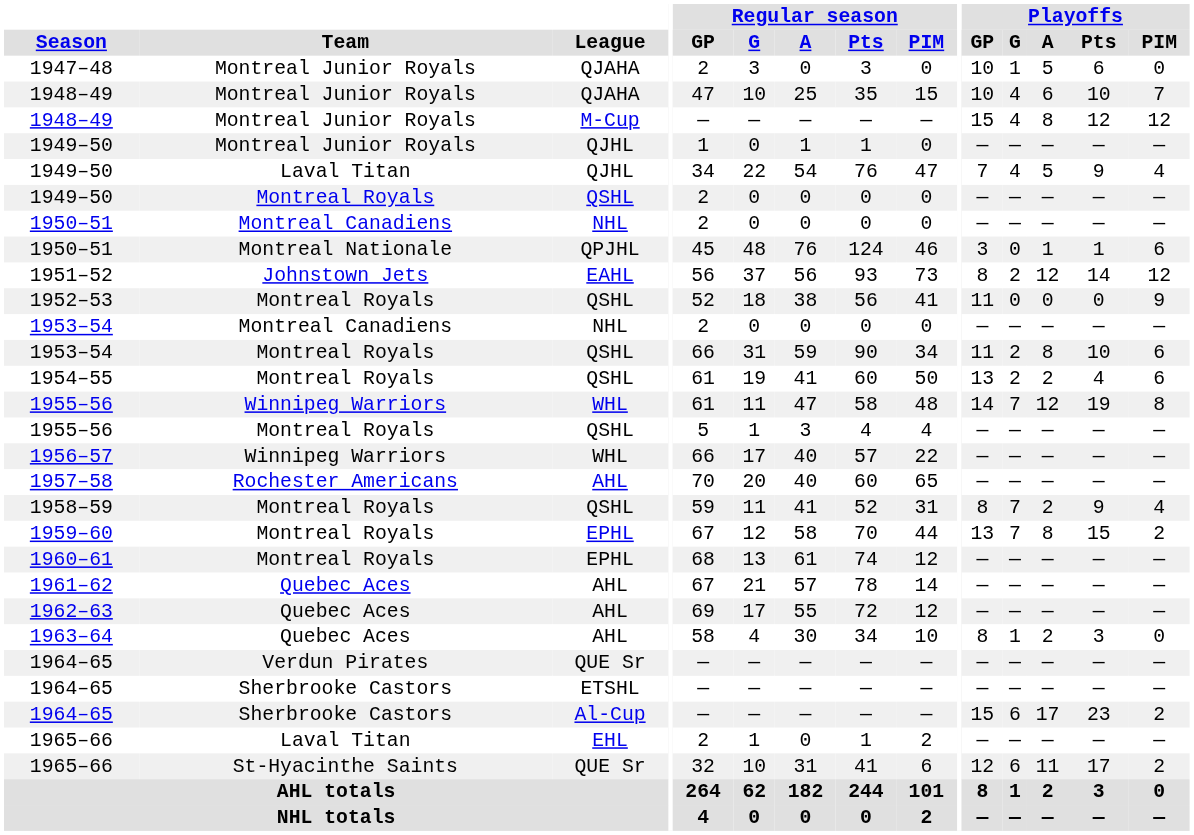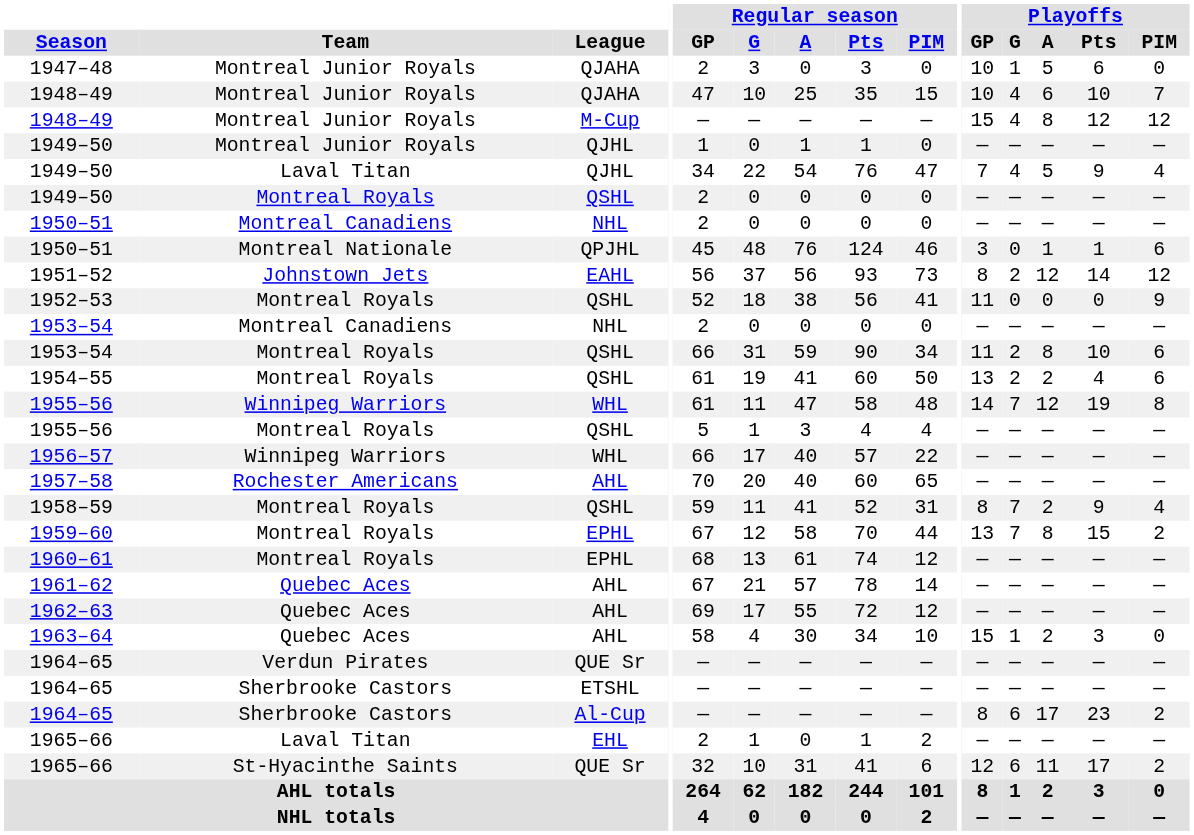1963–64 | Playoffs / GP: 8 -> 15
1964–65 / Al-Cup | Playoffs / GP: 15 -> 8
